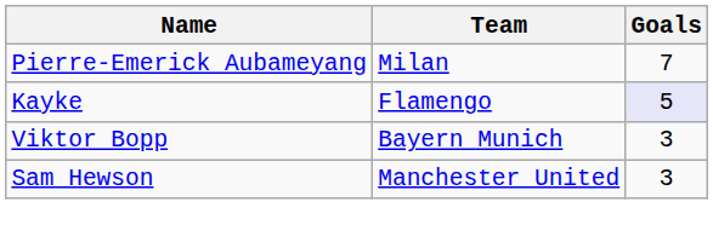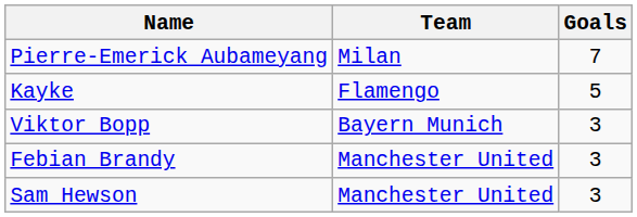Kayke | Goals: lavender background -> no background
+ row: Febian Brandy | Manchester United | 3
